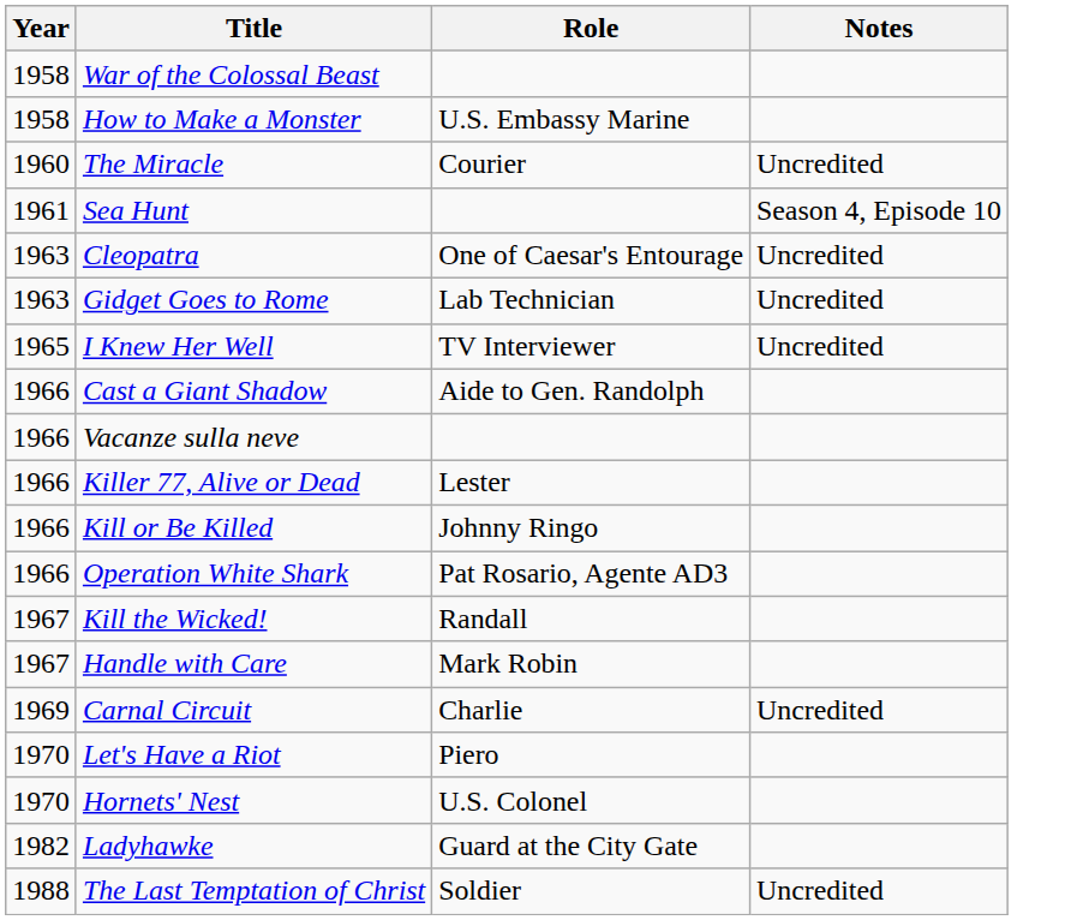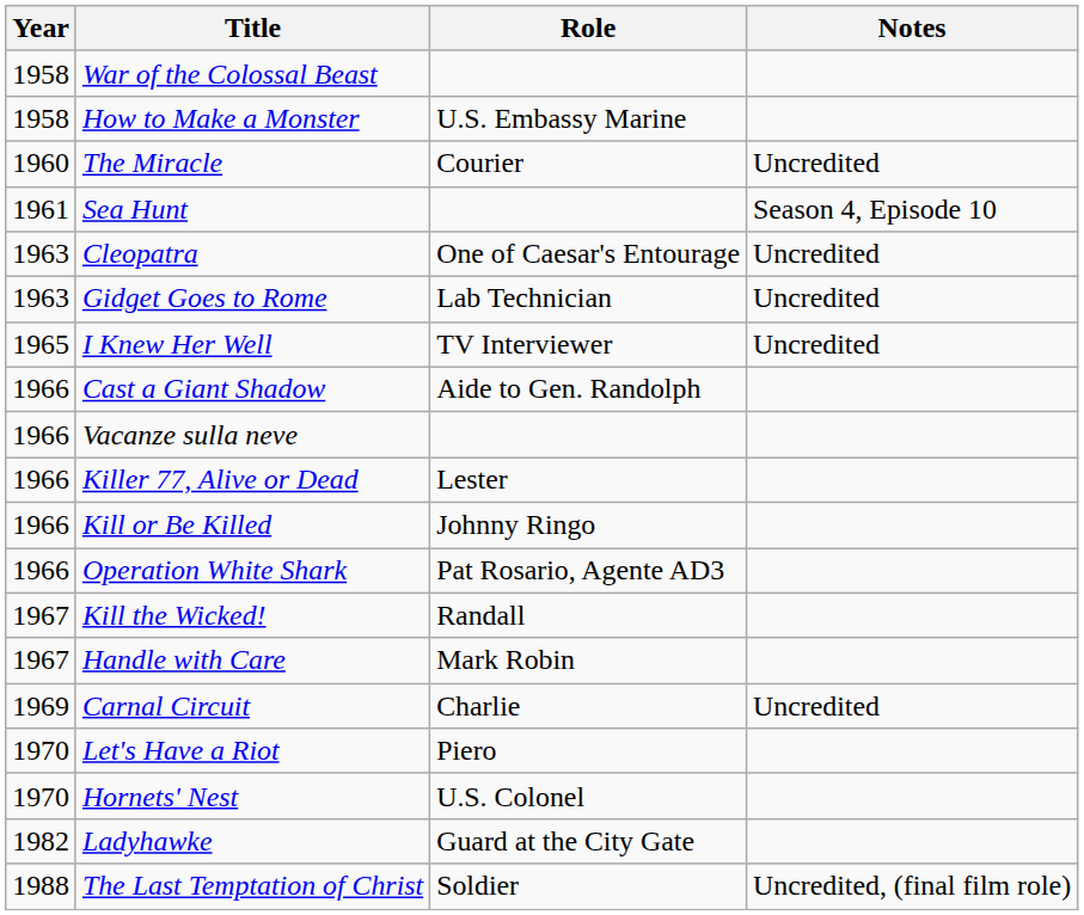The Last Temptation of Christ | Notes: Uncredited -> Uncredited, (final film role)
